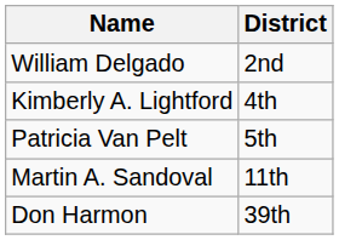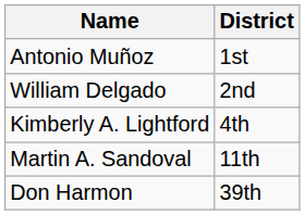+ row: Antonio Muñoz | 1st
- row: Patricia Van Pelt | 5th
